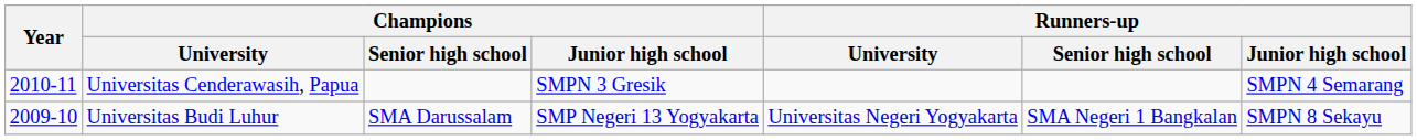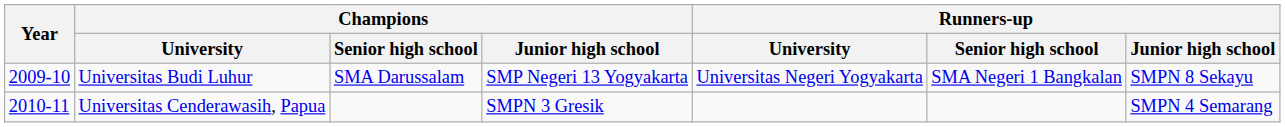rows swapped: Universitas Budi Luhur <-> Universitas Cenderawasih, Papua
